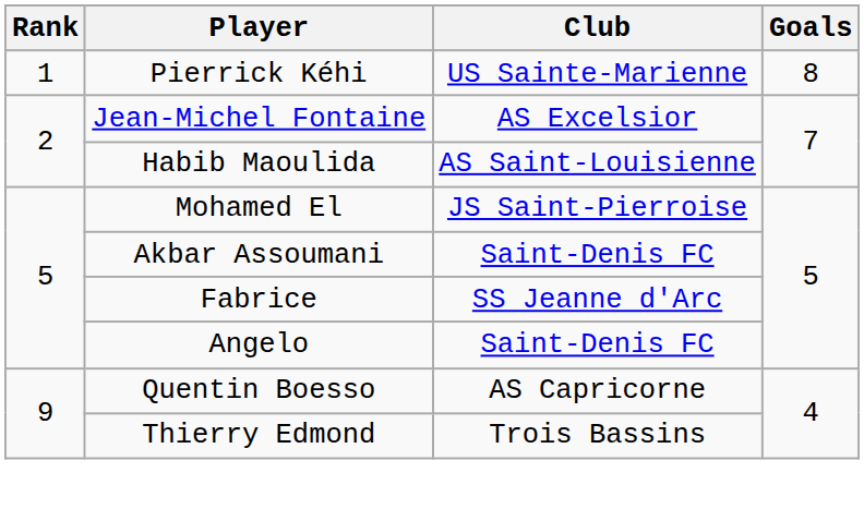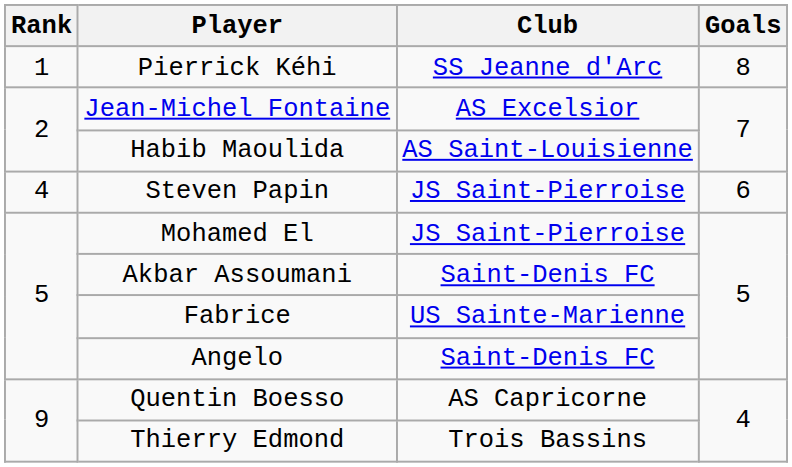Pierrick Kéhi | Club: US Sainte-Marienne -> SS Jeanne d'Arc
+ row: 4 | Steven Papin | JS Saint-Pierroise | 6
Fabrice | Club: SS Jeanne d'Arc -> US Sainte-Marienne
